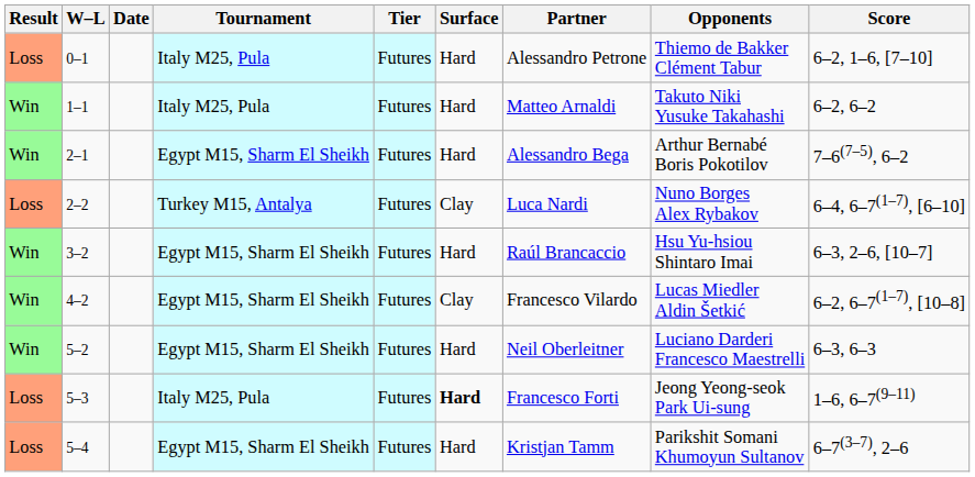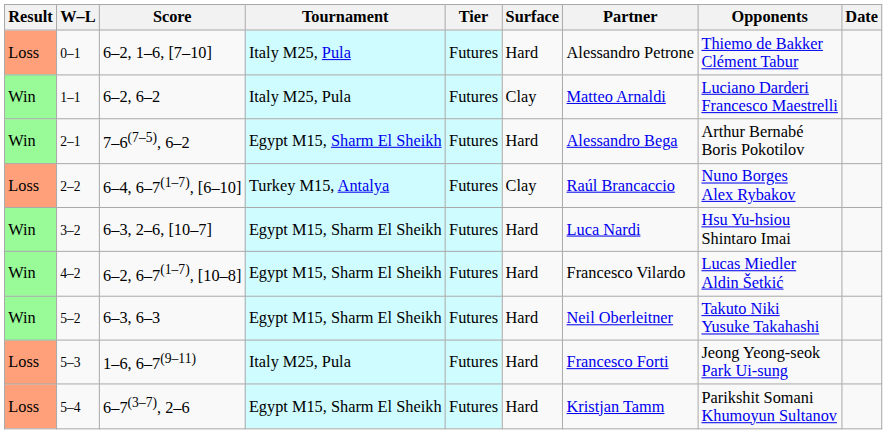columns swapped: Date <-> Score
1–1 | Surface: Hard -> Clay
1–1 | Opponents: Takuto Niki Yusuke Takahashi -> Luciano Darderi Francesco Maestrelli
2–2 | Partner: Luca Nardi -> Raúl Brancaccio
3–2 | Partner: Raúl Brancaccio -> Luca Nardi
4–2 | Surface: Clay -> Hard
5–2 | Opponents: Luciano Darderi Francesco Maestrelli -> Takuto Niki Yusuke Takahashi
5–3 | Surface: bold -> normal
